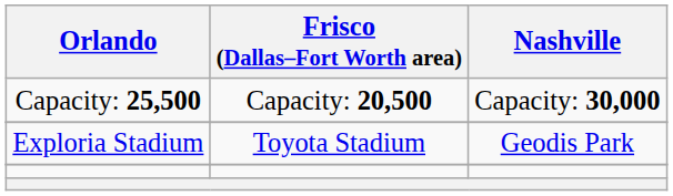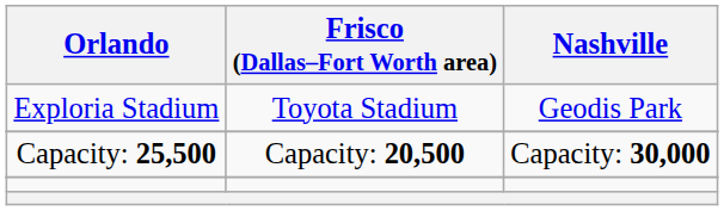rows swapped: Exploria Stadium <-> Capacity: 25,500
